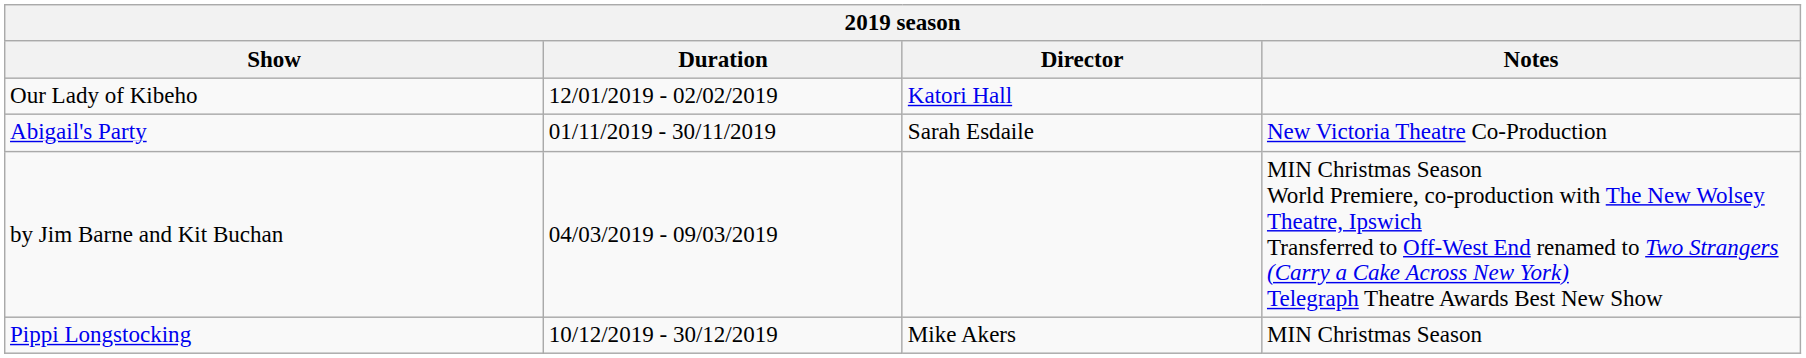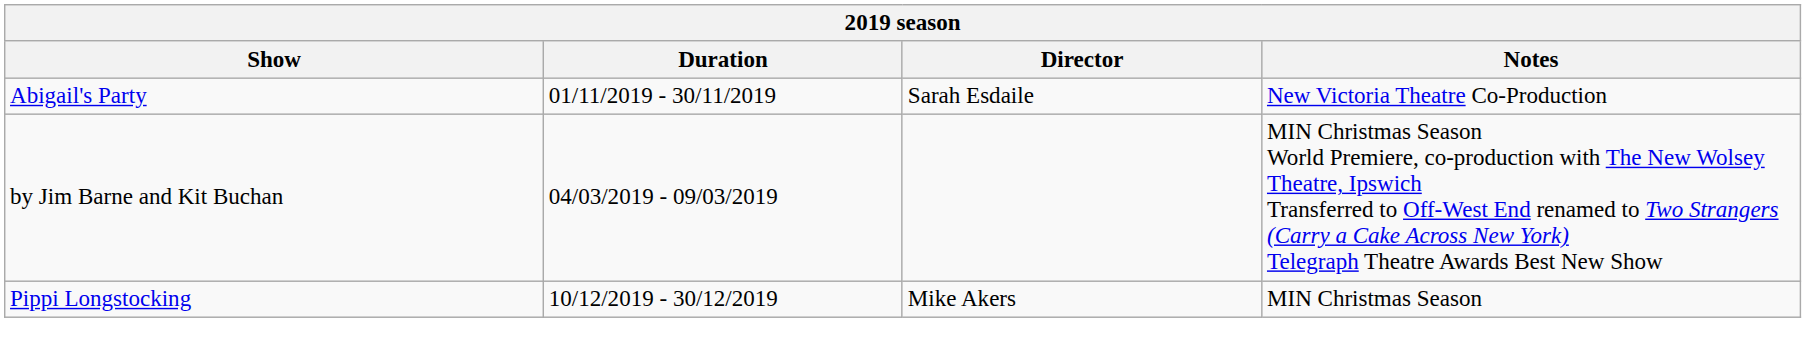- row: Our Lady of Kibeho | 12/01/2019 - 02/02/2019 | Katori Hall
